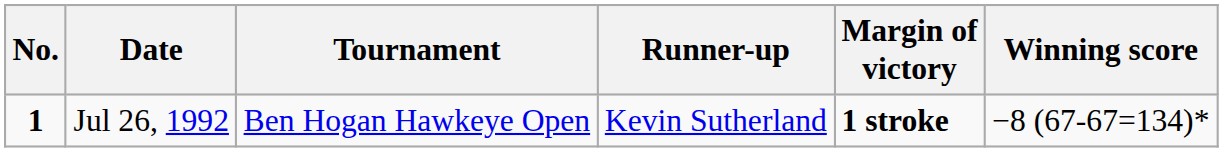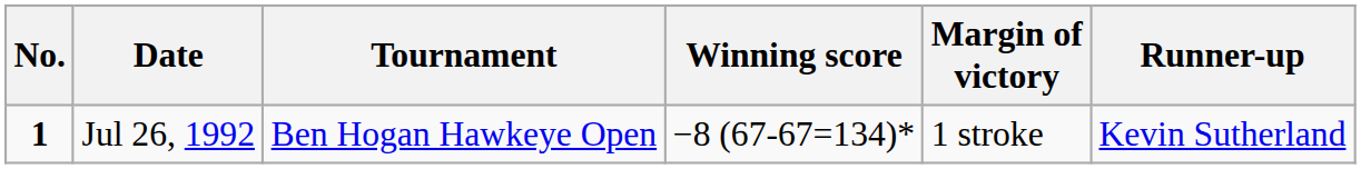columns swapped: Winning score <-> Runner-up
Jul 26, 1992 | Margin of victory: bold -> normal
